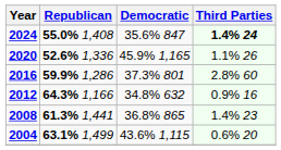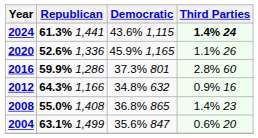2024 | Republican: 55.0% 1,408 -> 61.3% 1,441
2024 | Democratic: 35.6% 847 -> 43.6% 1,115
2008 | Republican: 61.3% 1,441 -> 55.0% 1,408
2004 | Democratic: 43.6% 1,115 -> 35.6% 847
